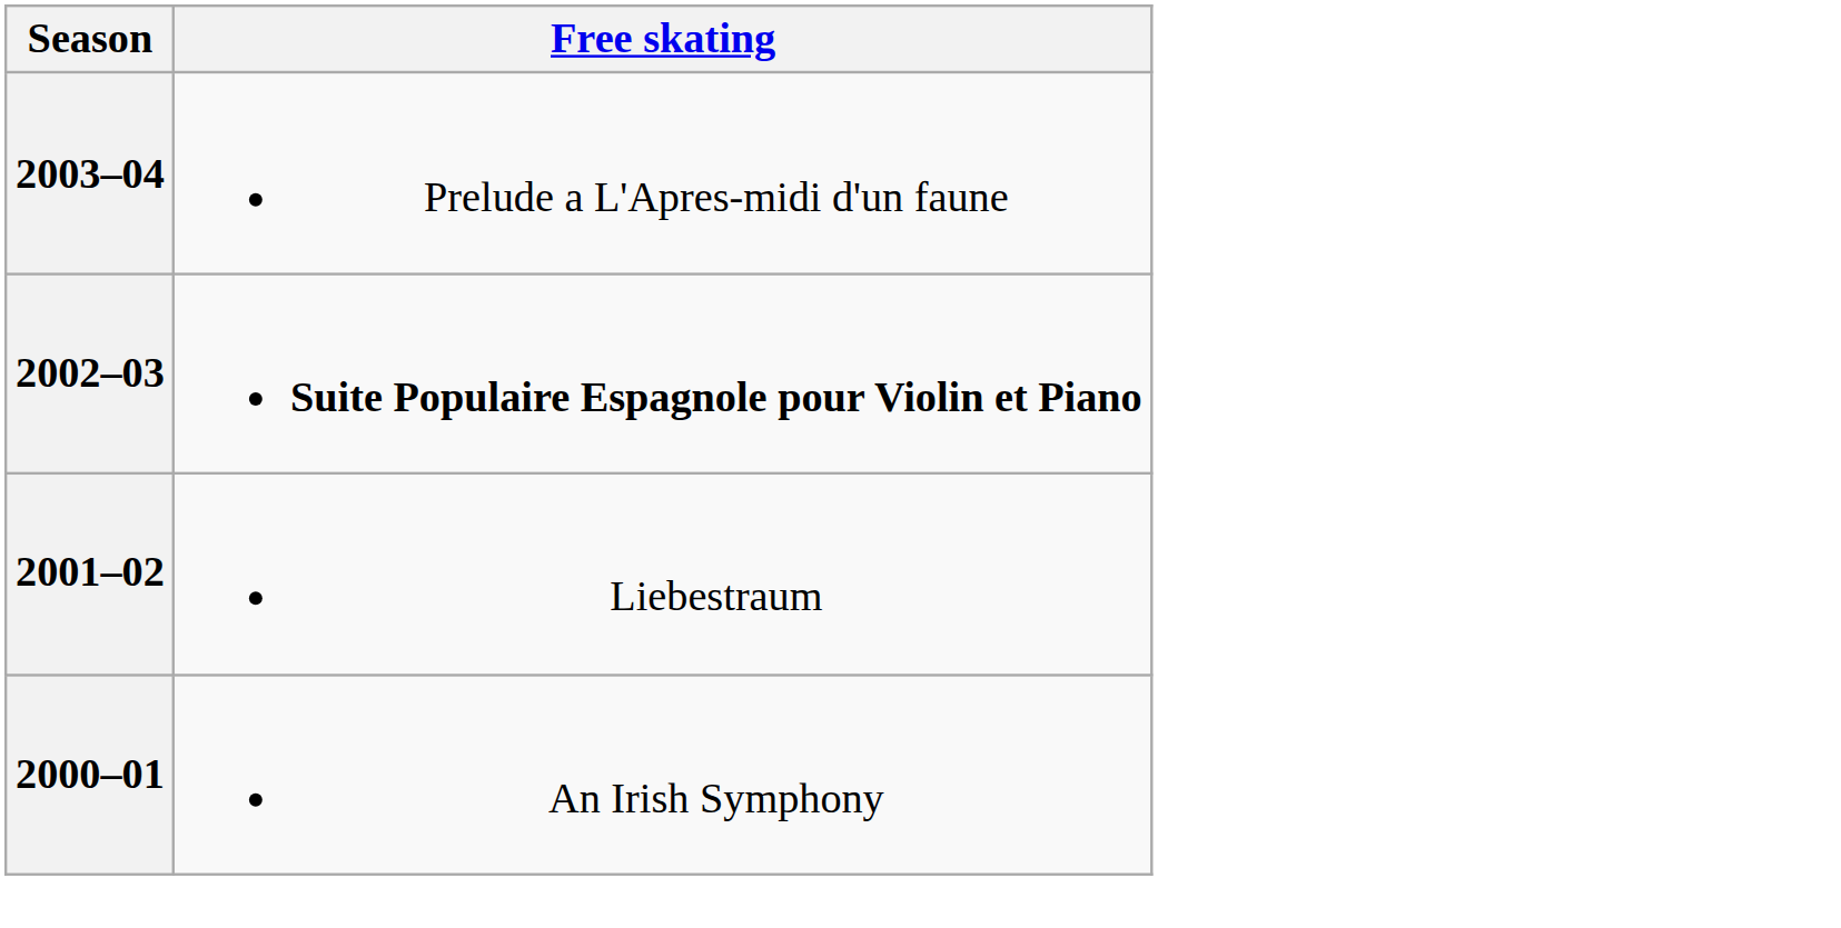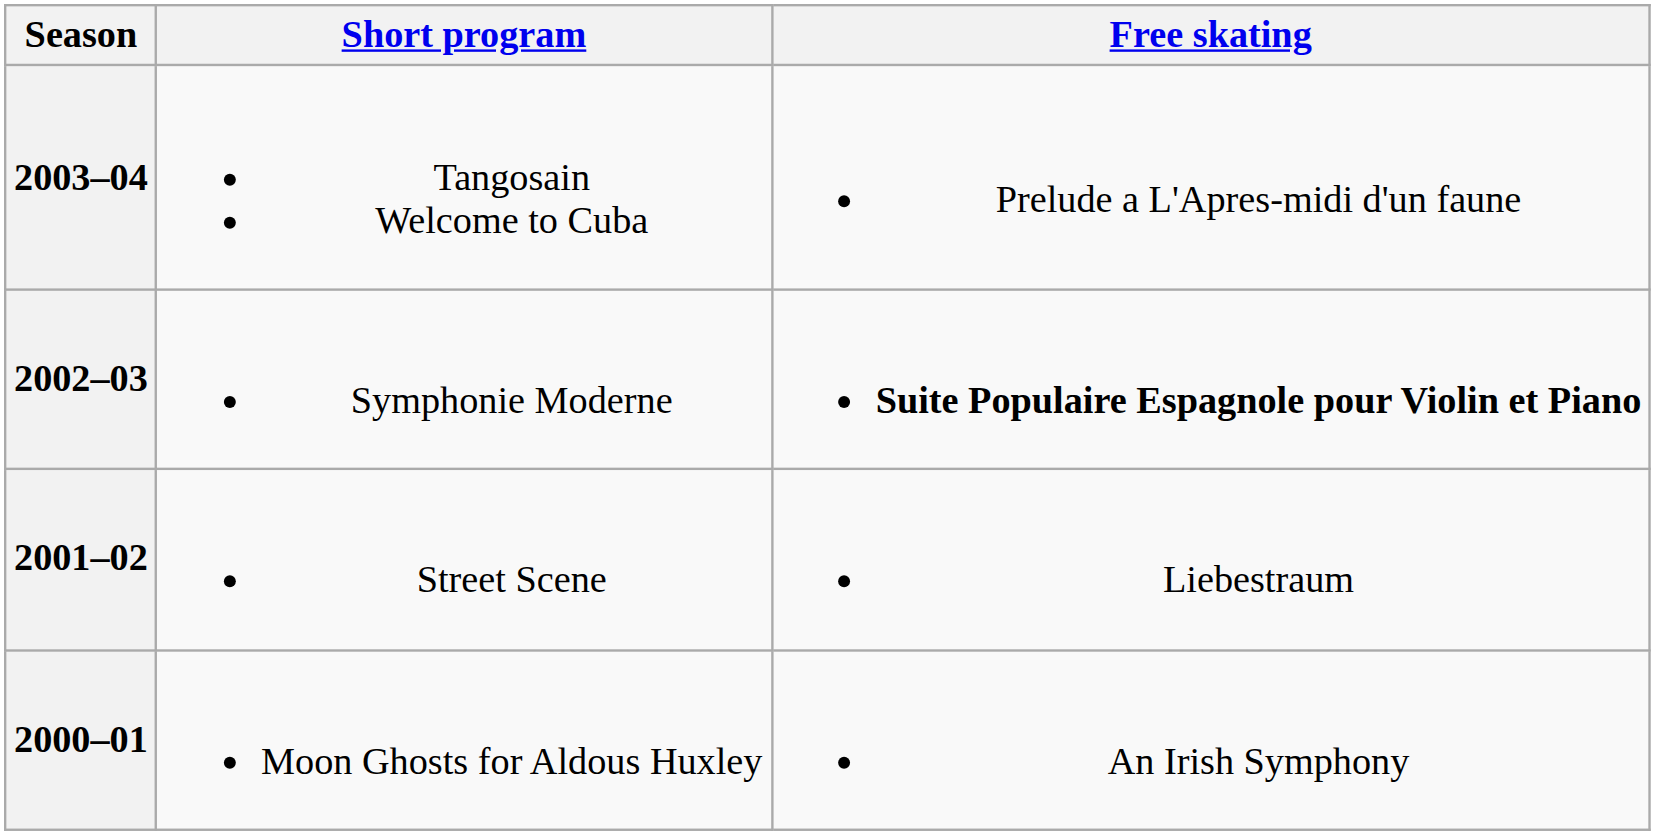+ column: Short program | Tangosain Welcome to Cuba | Symphonie Moderne | Street Scene | Moon Ghosts for Aldous Huxley
